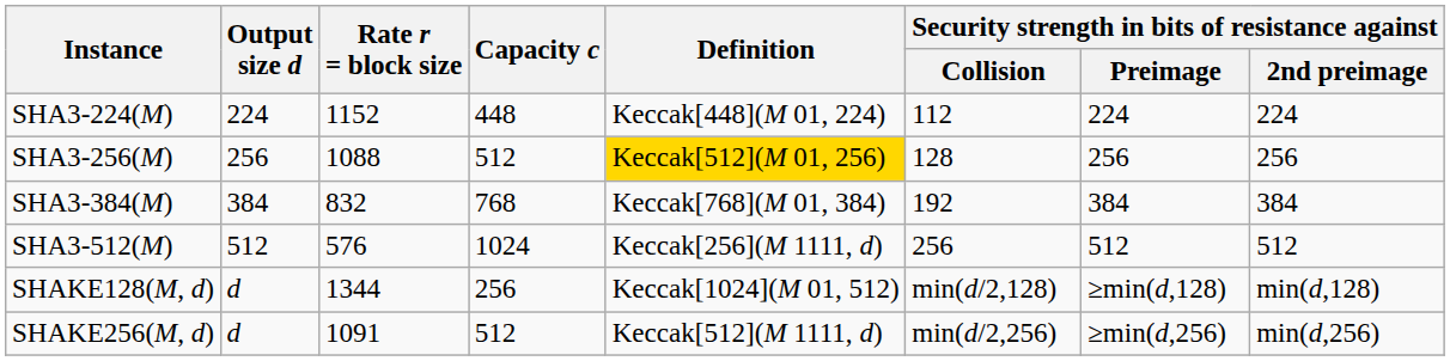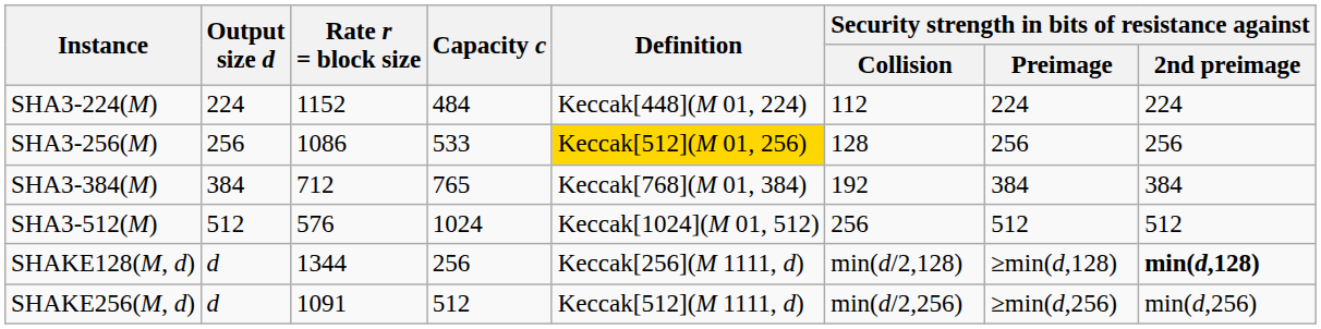SHA3-224(M) | Capacity c: 448 -> 484
SHA3-256(M) | Rate r = block size: 1088 -> 1086
SHA3-256(M) | Capacity c: 512 -> 533
SHA3-384(M) | Rate r = block size: 832 -> 712
SHA3-384(M) | Capacity c: 768 -> 765
SHA3-512(M) | Definition: Keccak[256](M 1111, d) -> Keccak[1024](M 01, 512)
SHAKE128(M, d) | Definition: Keccak[1024](M 01, 512) -> Keccak[256](M 1111, d)
SHAKE128(M, d) | column 8: normal -> bold
